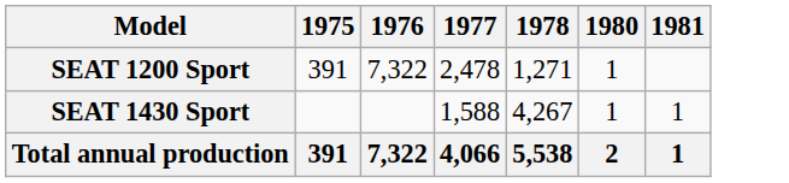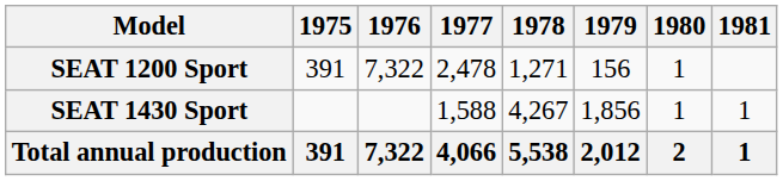+ column: 1979 | 156 | 1,856 | 2,012
